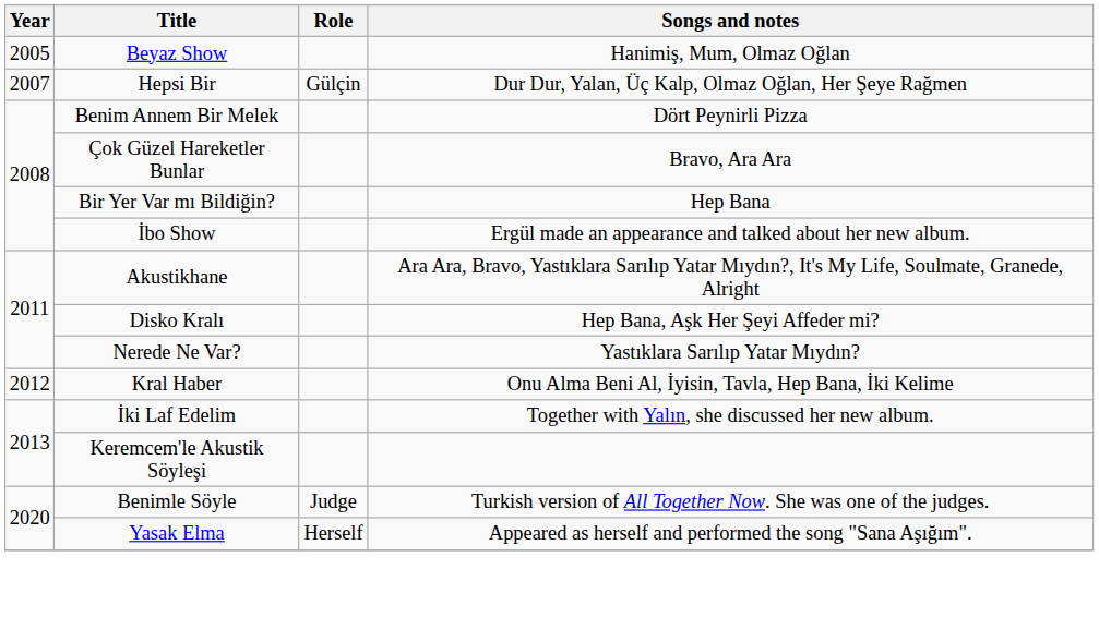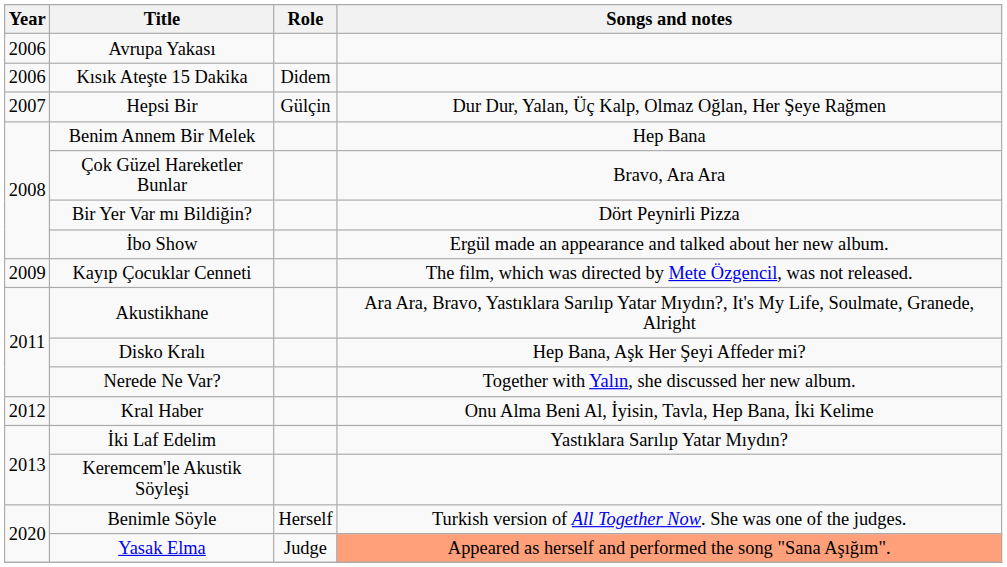- row: 2005 | Beyaz Show | Hanimiş, Mum, Olmaz Oğlan
+ row: 2006 | Avrupa Yakası
+ row: 2006 | Kısık Ateşte 15 Dakika | Didem
Benim Annem Bir Melek | Songs and notes: Dört Peynirli Pizza -> Hep Bana
Bir Yer Var mı Bildiğin? | Songs and notes: Hep Bana -> Dört Peynirli Pizza
+ row: 2009 | Kayıp Çocuklar Cenneti | The film, which was directed by Mete Özgencil, was not released.
Nerede Ne Var? | Songs and notes: Yastıklara Sarılıp Yatar Mıydın? -> Together with Yalın, she discussed her new album.
İki Laf Edelim | Songs and notes: Together with Yalın, she discussed her new album. -> Yastıklara Sarılıp Yatar Mıydın?
Benimle Söyle | Role: Judge -> Herself
Yasak Elma | Role: Herself -> Judge
Yasak Elma | Songs and notes: no background -> lightsalmon background
